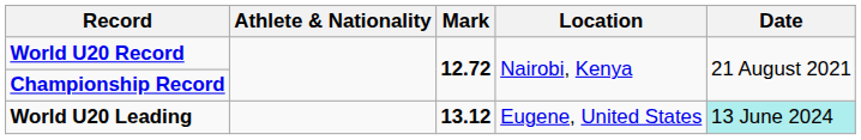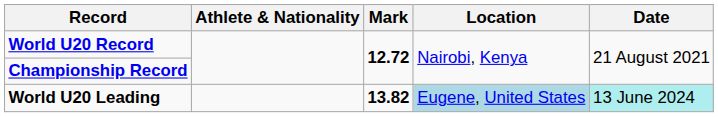World U20 Leading | Mark: 13.12 -> 13.82
World U20 Leading | Location: no background -> lightblue background
